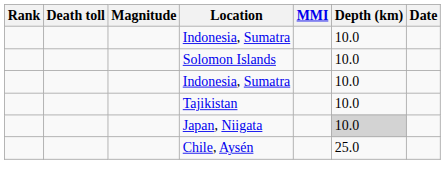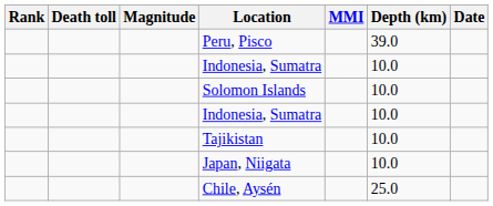+ row: Peru, Pisco | 39.0
Japan, Niigata | Depth (km): lightgrey background -> no background
